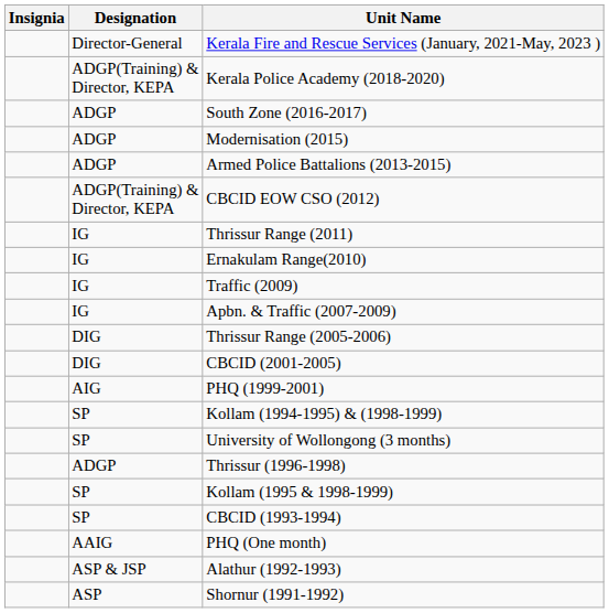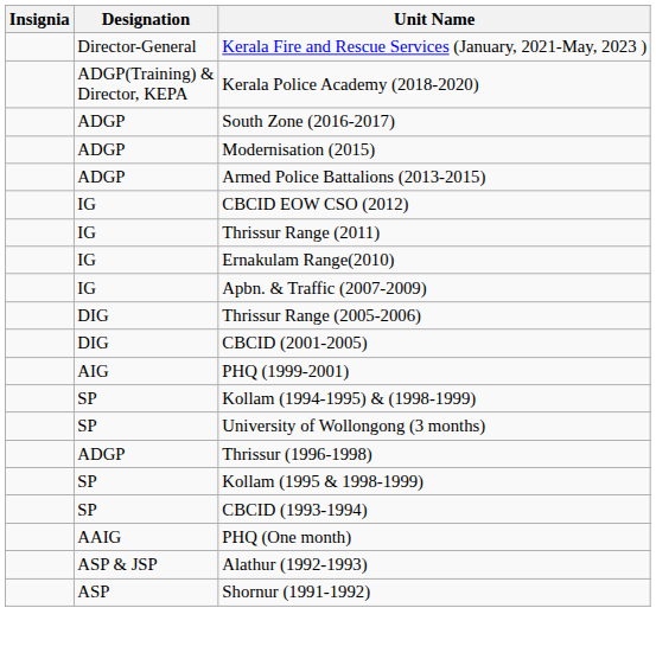CBCID EOW CSO (2012) | Designation: ADGP(Training) & Director, KEPA -> IG
- row: IG | Traffic (2009)
